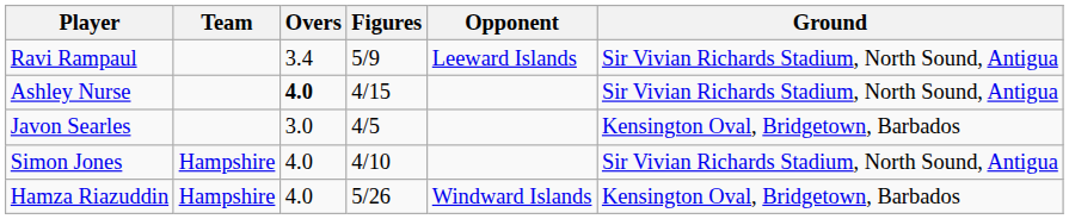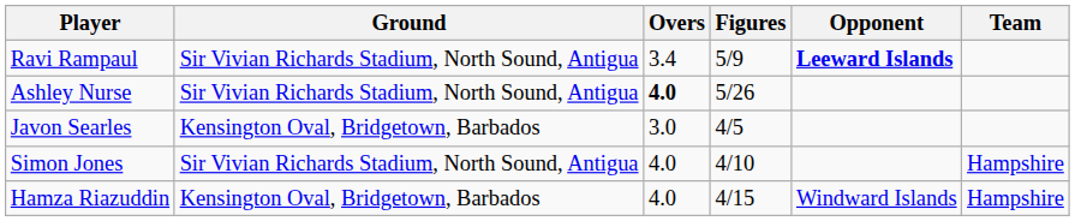columns swapped: Team <-> Ground
Ravi Rampaul | Opponent: normal -> bold
Ashley Nurse | Figures: 4/15 -> 5/26
Hamza Riazuddin | Figures: 5/26 -> 4/15
